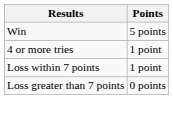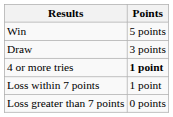+ row: Draw | 3 points
4 or more tries | Points: normal -> bold
